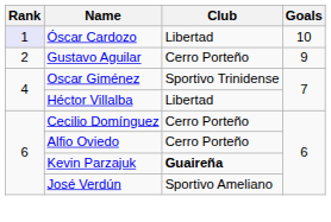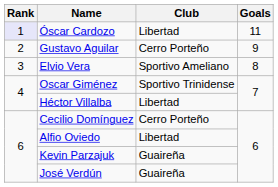Óscar Cardozo | Goals: 10 -> 11
+ row: 3 | Elvio Vera | Sportivo Ameliano | 8
Alfio Oviedo | Club: Cerro Porteño -> Libertad
Kevin Parzajuk | Club: bold -> normal
José Verdún | Club: Sportivo Ameliano -> Guaireña
